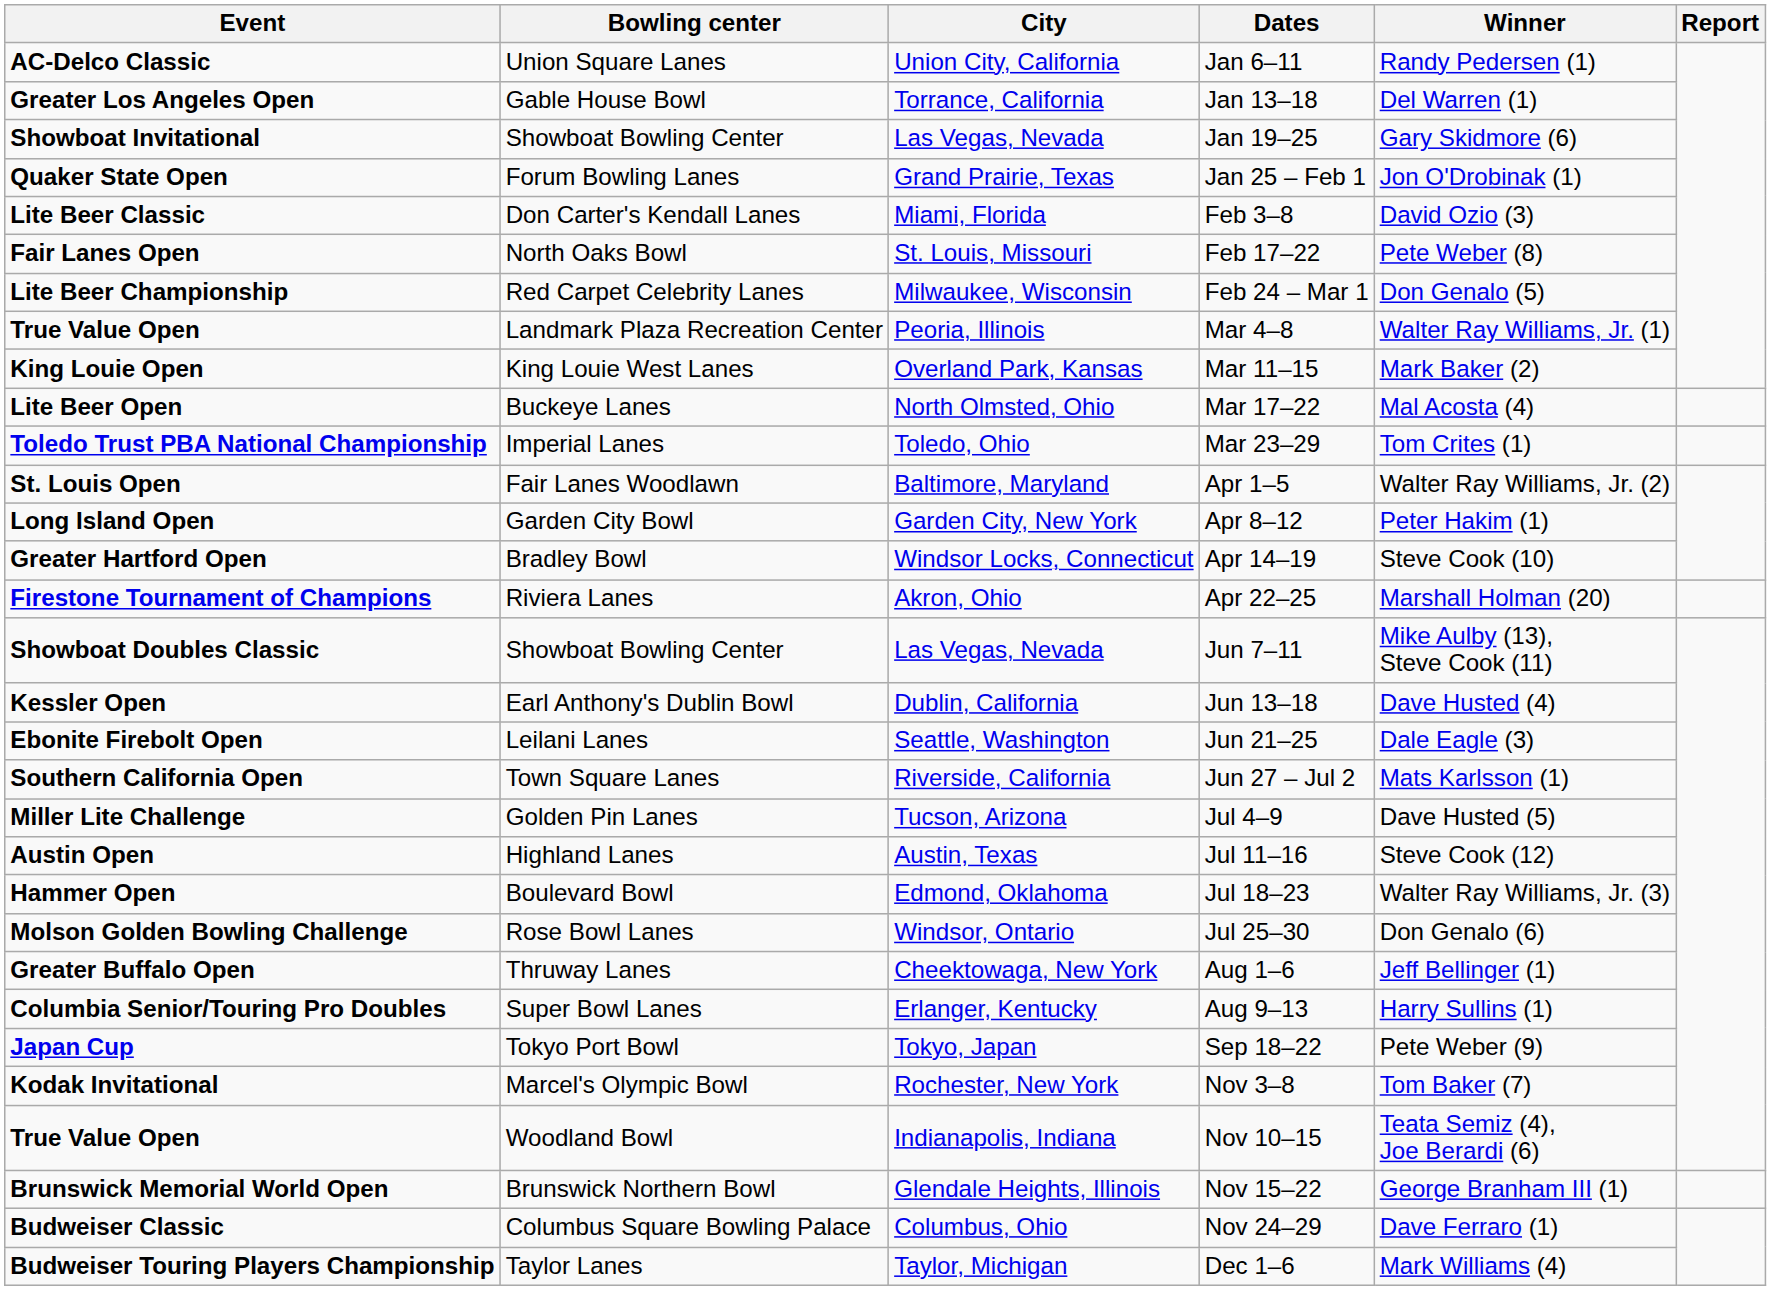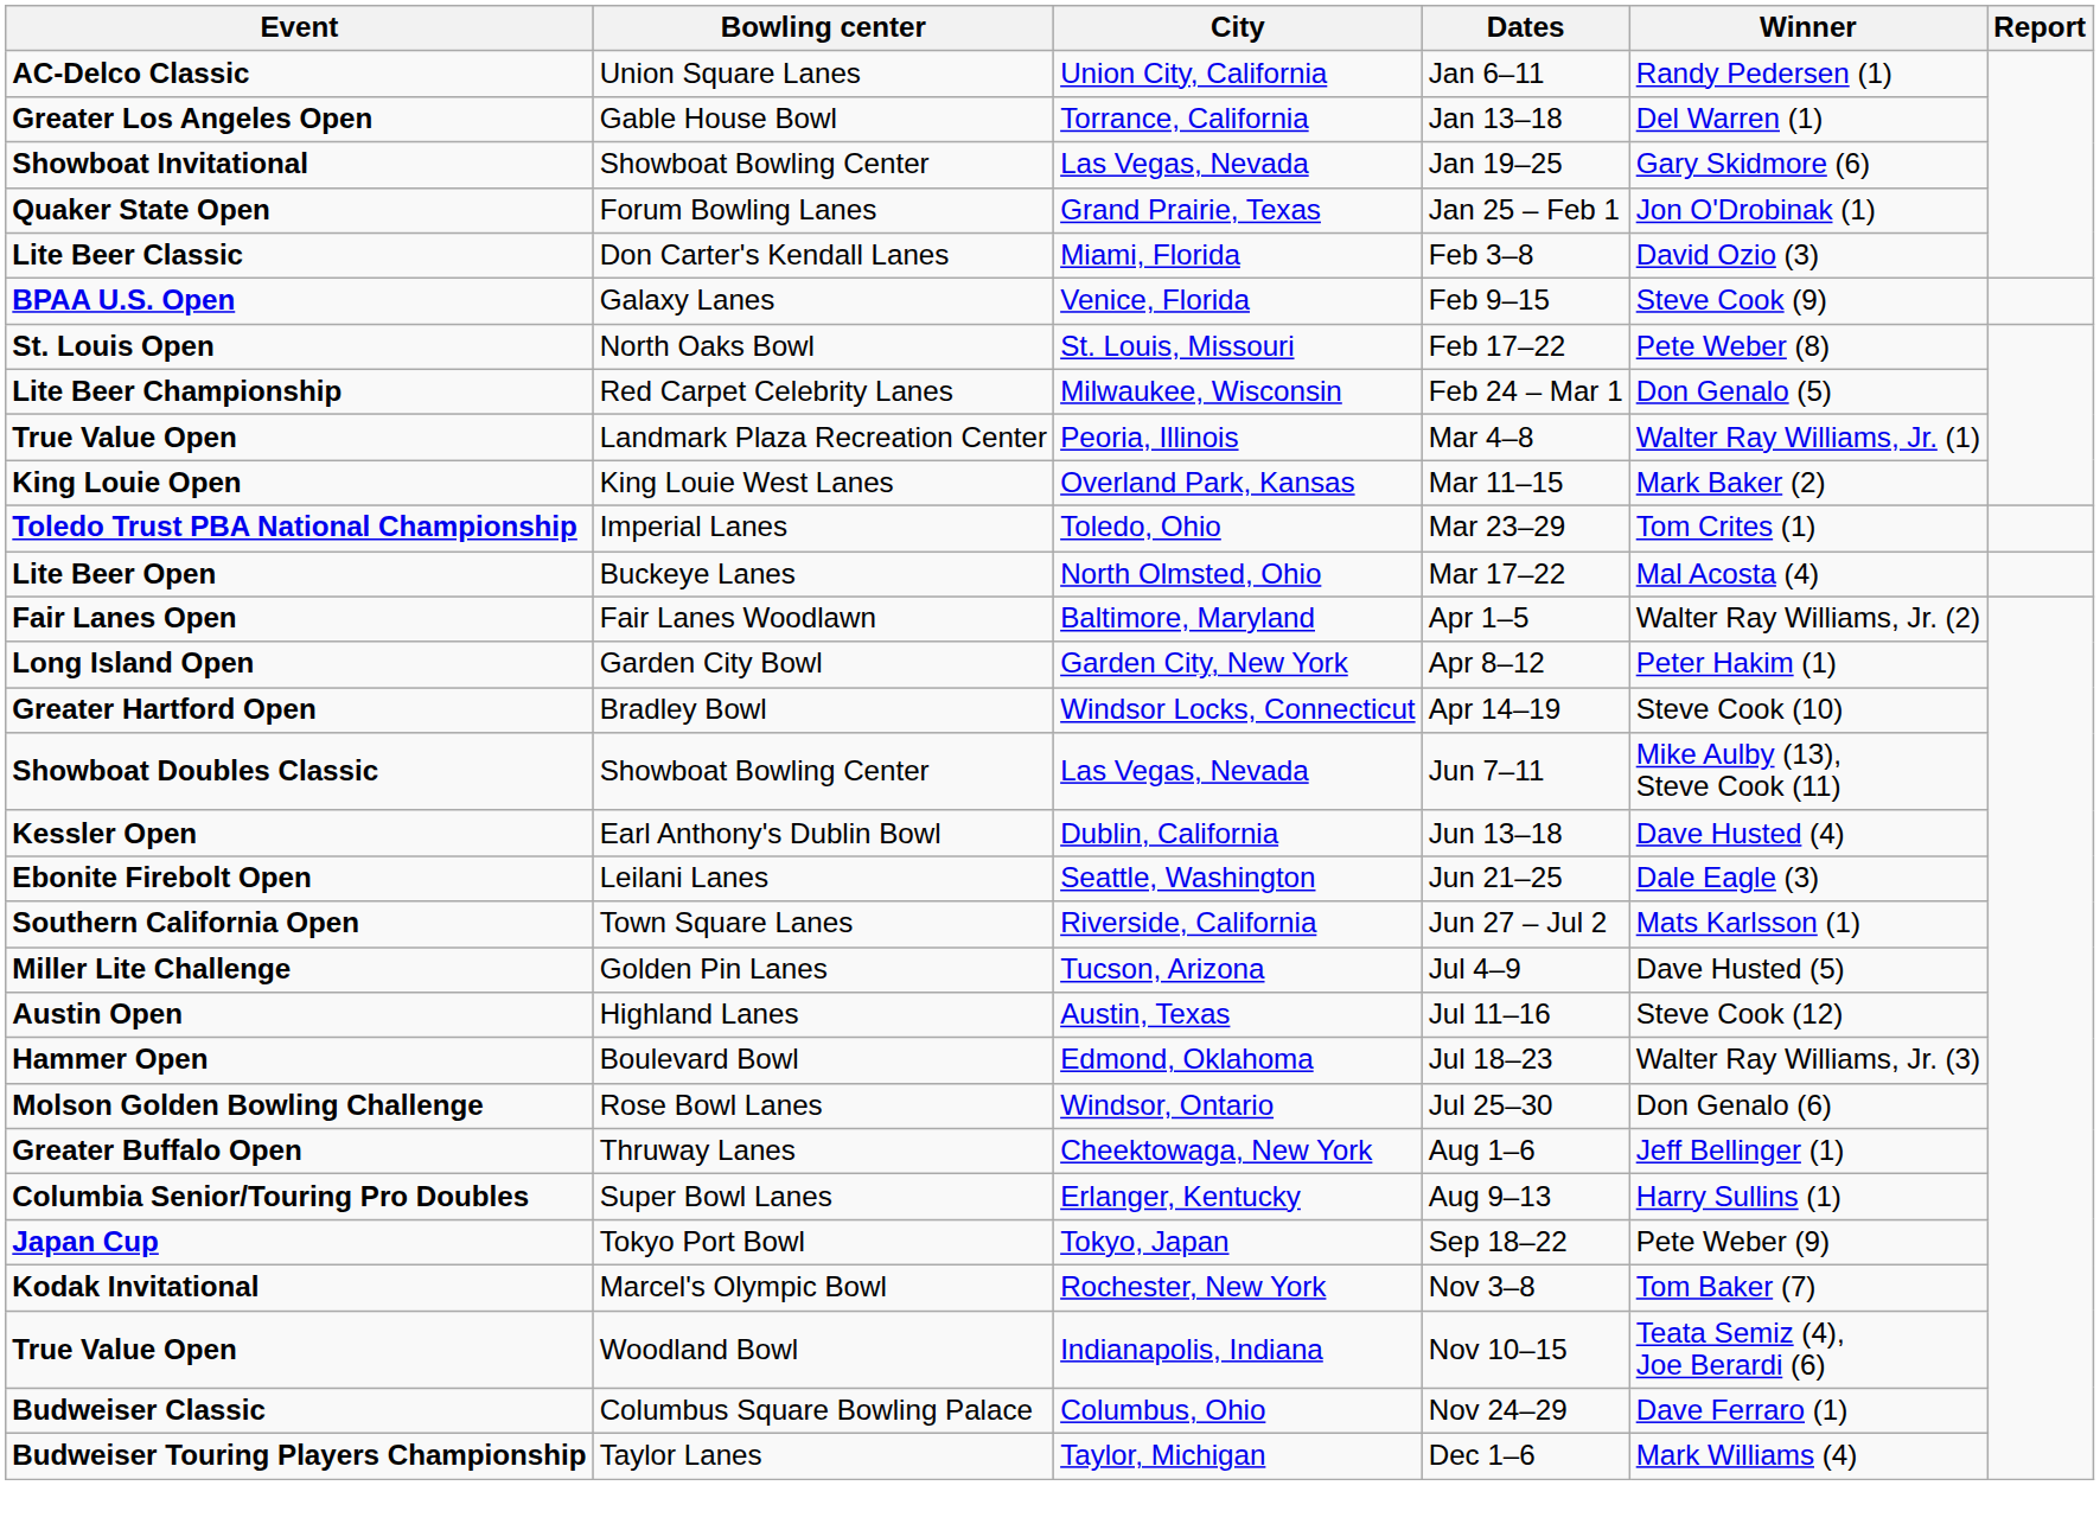+ row: BPAA U.S. Open | Galaxy Lanes | Venice, Florida | Feb 9–15 | Steve Cook (9)
Feb 17–22 | Event: Fair Lanes Open -> St. Louis Open
rows swapped: Mar 17–22 <-> Mar 23–29
Apr 1–5 | Event: St. Louis Open -> Fair Lanes Open
- row: Firestone Tournament of Champions | Riviera Lanes | Akron, Ohio | Apr 22–25 | Marshall Holman (20)
- row: Brunswick Memorial World Open | Brunswick Northern Bowl | Glendale Heights, Illinois | Nov 15–22 | George Branham III (1)
